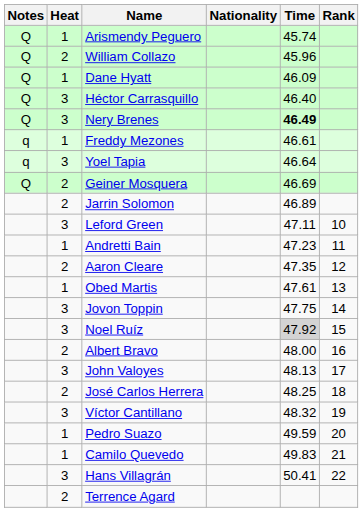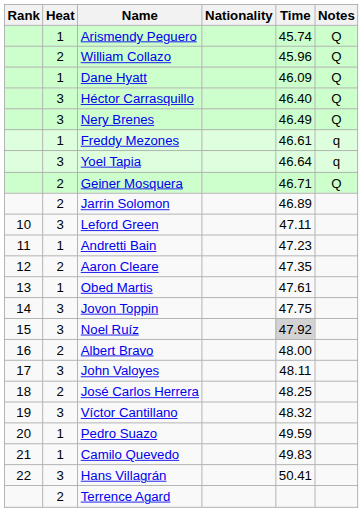columns swapped: Rank <-> Notes
Nery Brenes | Time: bold -> normal
Geiner Mosquera | Time: 46.69 -> 46.71
John Valoyes | Time: 48.13 -> 48.11
